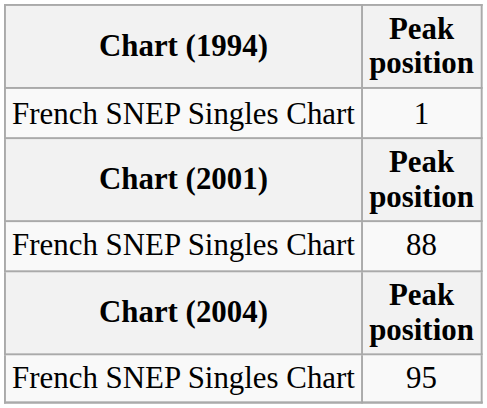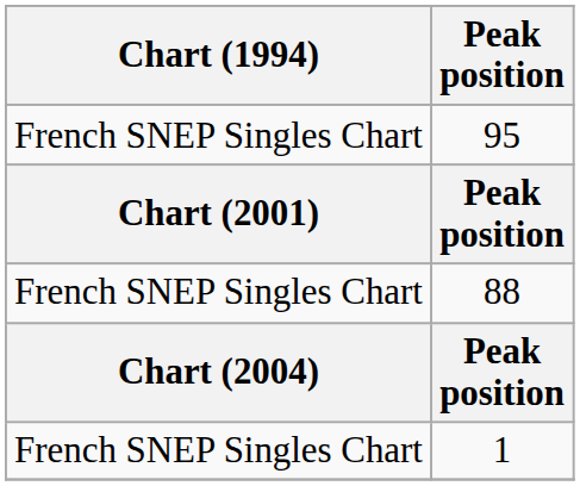rows swapped: 1 <-> 95
